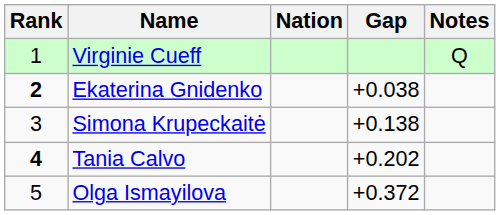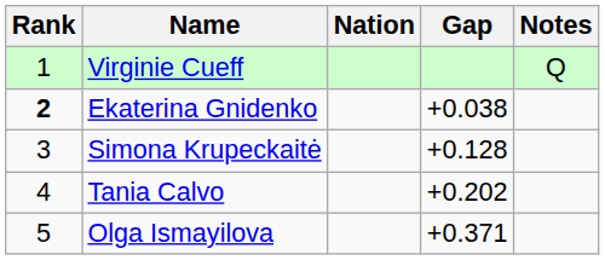Simona Krupeckaitė | Gap: +0.138 -> +0.128
Tania Calvo | Rank: bold -> normal
Olga Ismayilova | Gap: +0.372 -> +0.371
